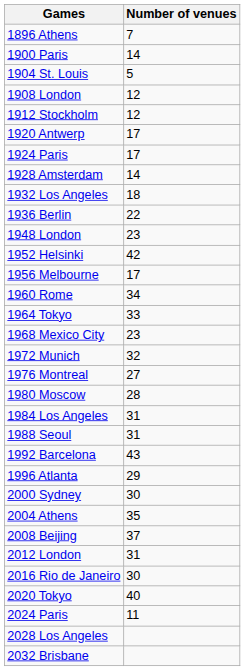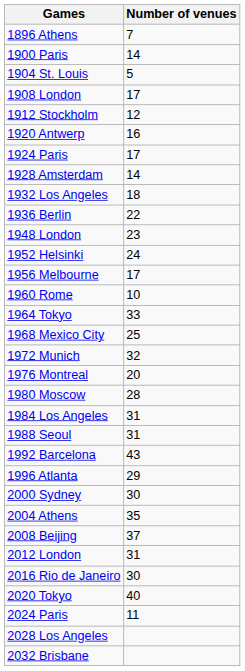1908 London | Number of venues: 12 -> 17
1920 Antwerp | Number of venues: 17 -> 16
1952 Helsinki | Number of venues: 42 -> 24
1960 Rome | Number of venues: 34 -> 10
1968 Mexico City | Number of venues: 23 -> 25
1976 Montreal | Number of venues: 27 -> 20
